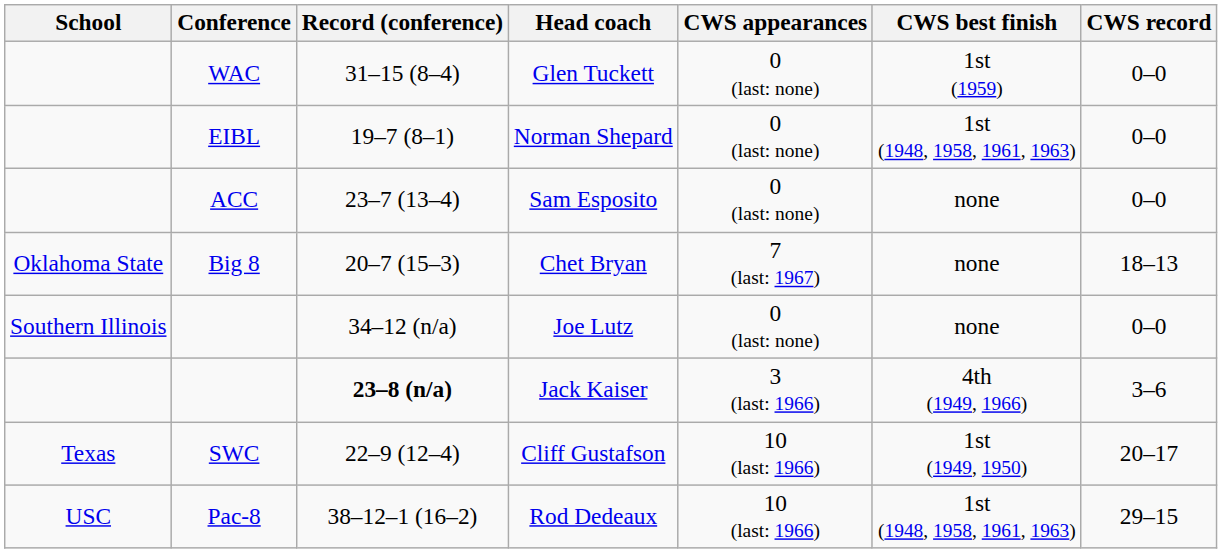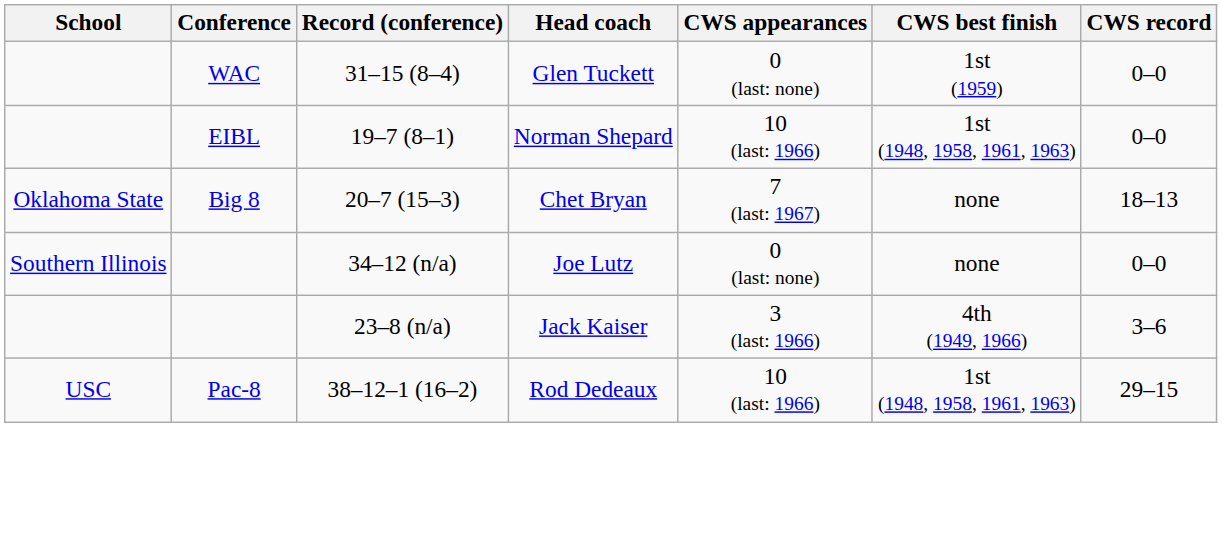Norman Shepard | CWS appearances: 0 (last: none) -> 10 (last: 1966)
- row: ACC | 23–7 (13–4) | Sam Esposito | 0 (last: none) | none | 0–0
Jack Kaiser | Record (conference): bold -> normal
- row: Texas | SWC | 22–9 (12–4) | Cliff Gustafson | 10 (last: 1966) | 1st (1949, 1950) | 20–17
